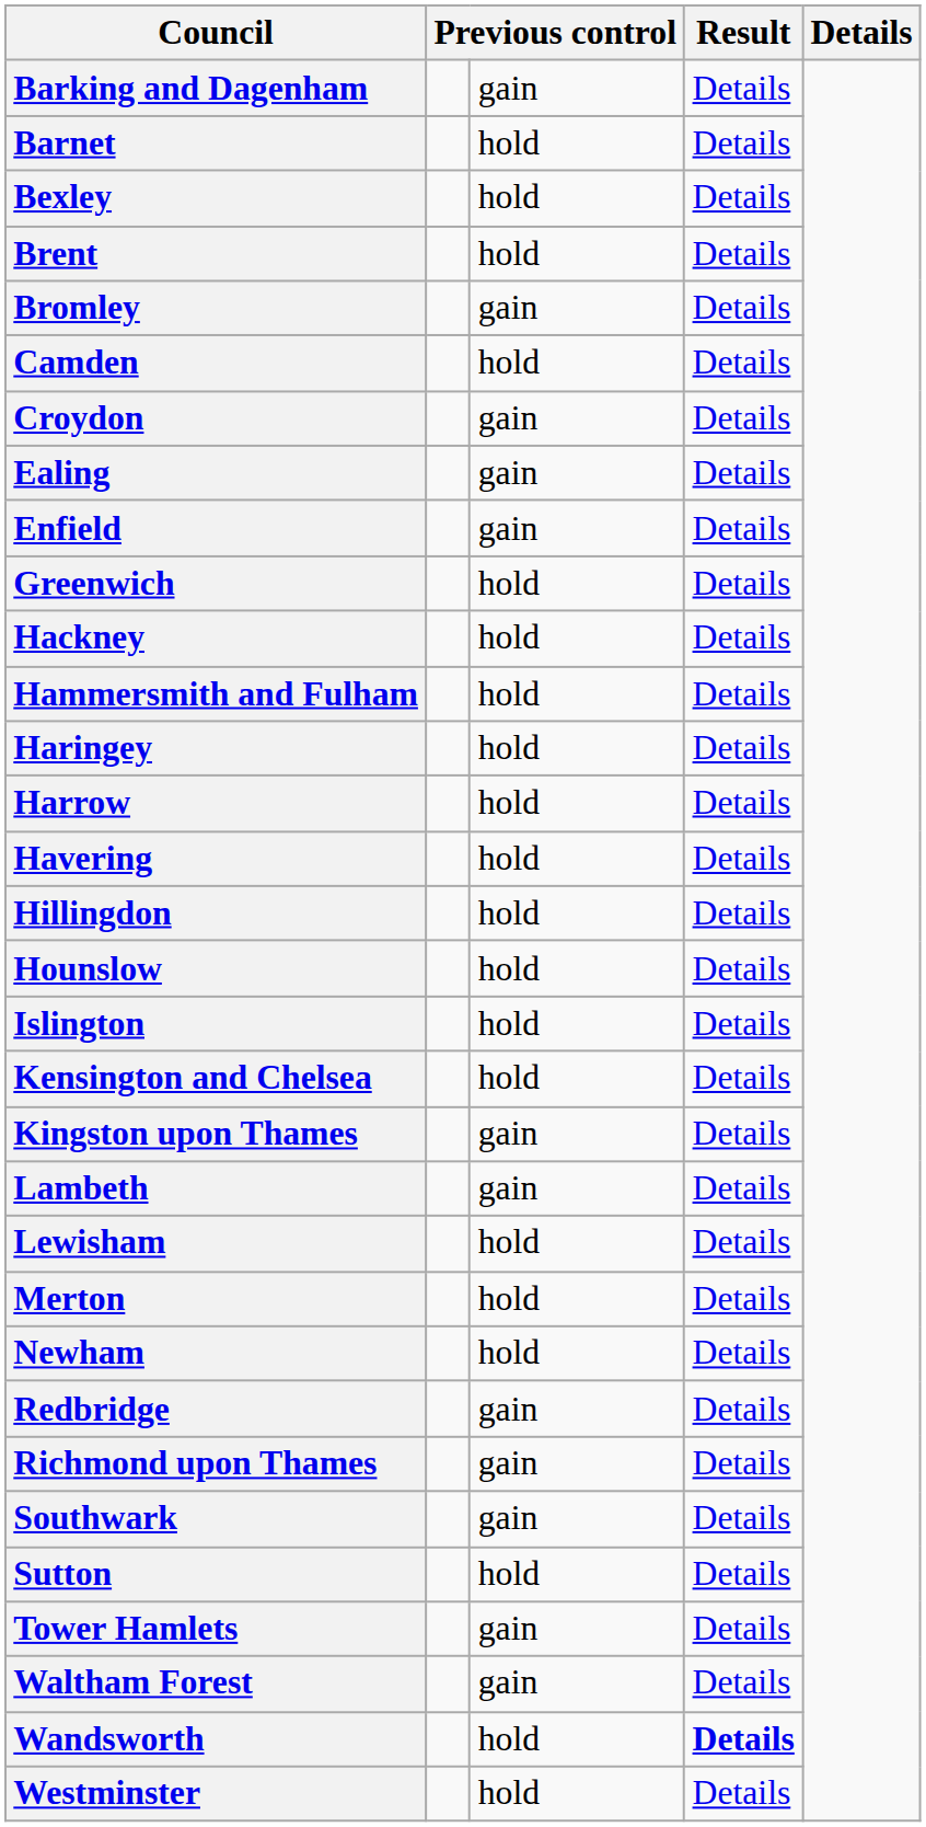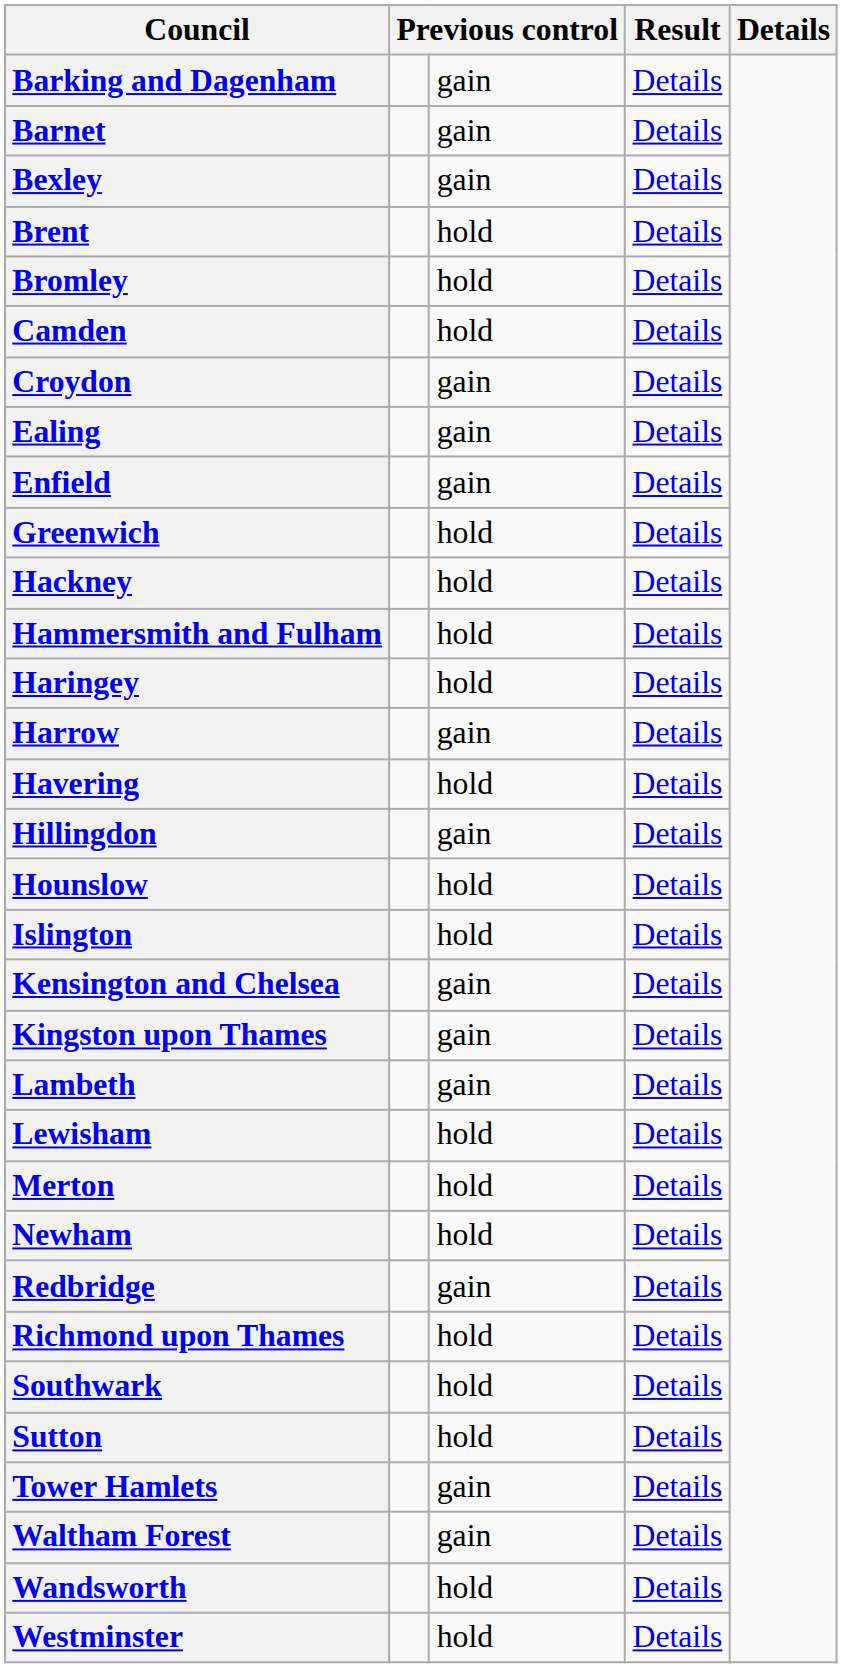Barnet | column 3: hold -> gain
Bexley | column 3: hold -> gain
Bromley | column 3: gain -> hold
Harrow | column 3: hold -> gain
Hillingdon | column 3: hold -> gain
Kensington and Chelsea | column 3: hold -> gain
Richmond upon Thames | column 3: gain -> hold
Southwark | column 3: gain -> hold
Wandsworth | column 4: bold -> normal
